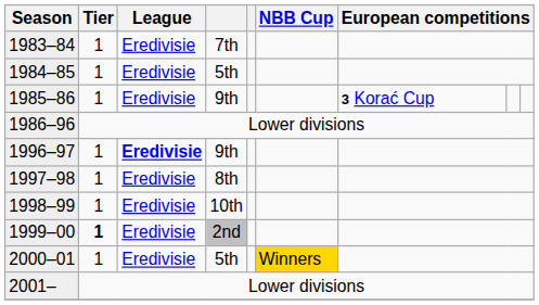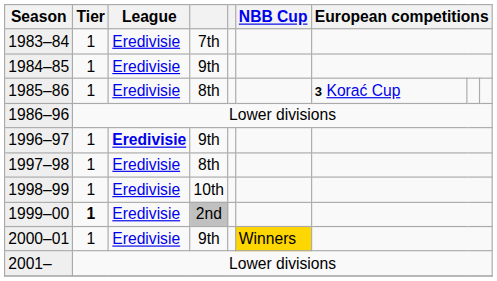1984–85 | column 4: 5th -> 9th
1985–86 | column 4: 9th -> 8th
2000–01 | column 4: 5th -> 9th
